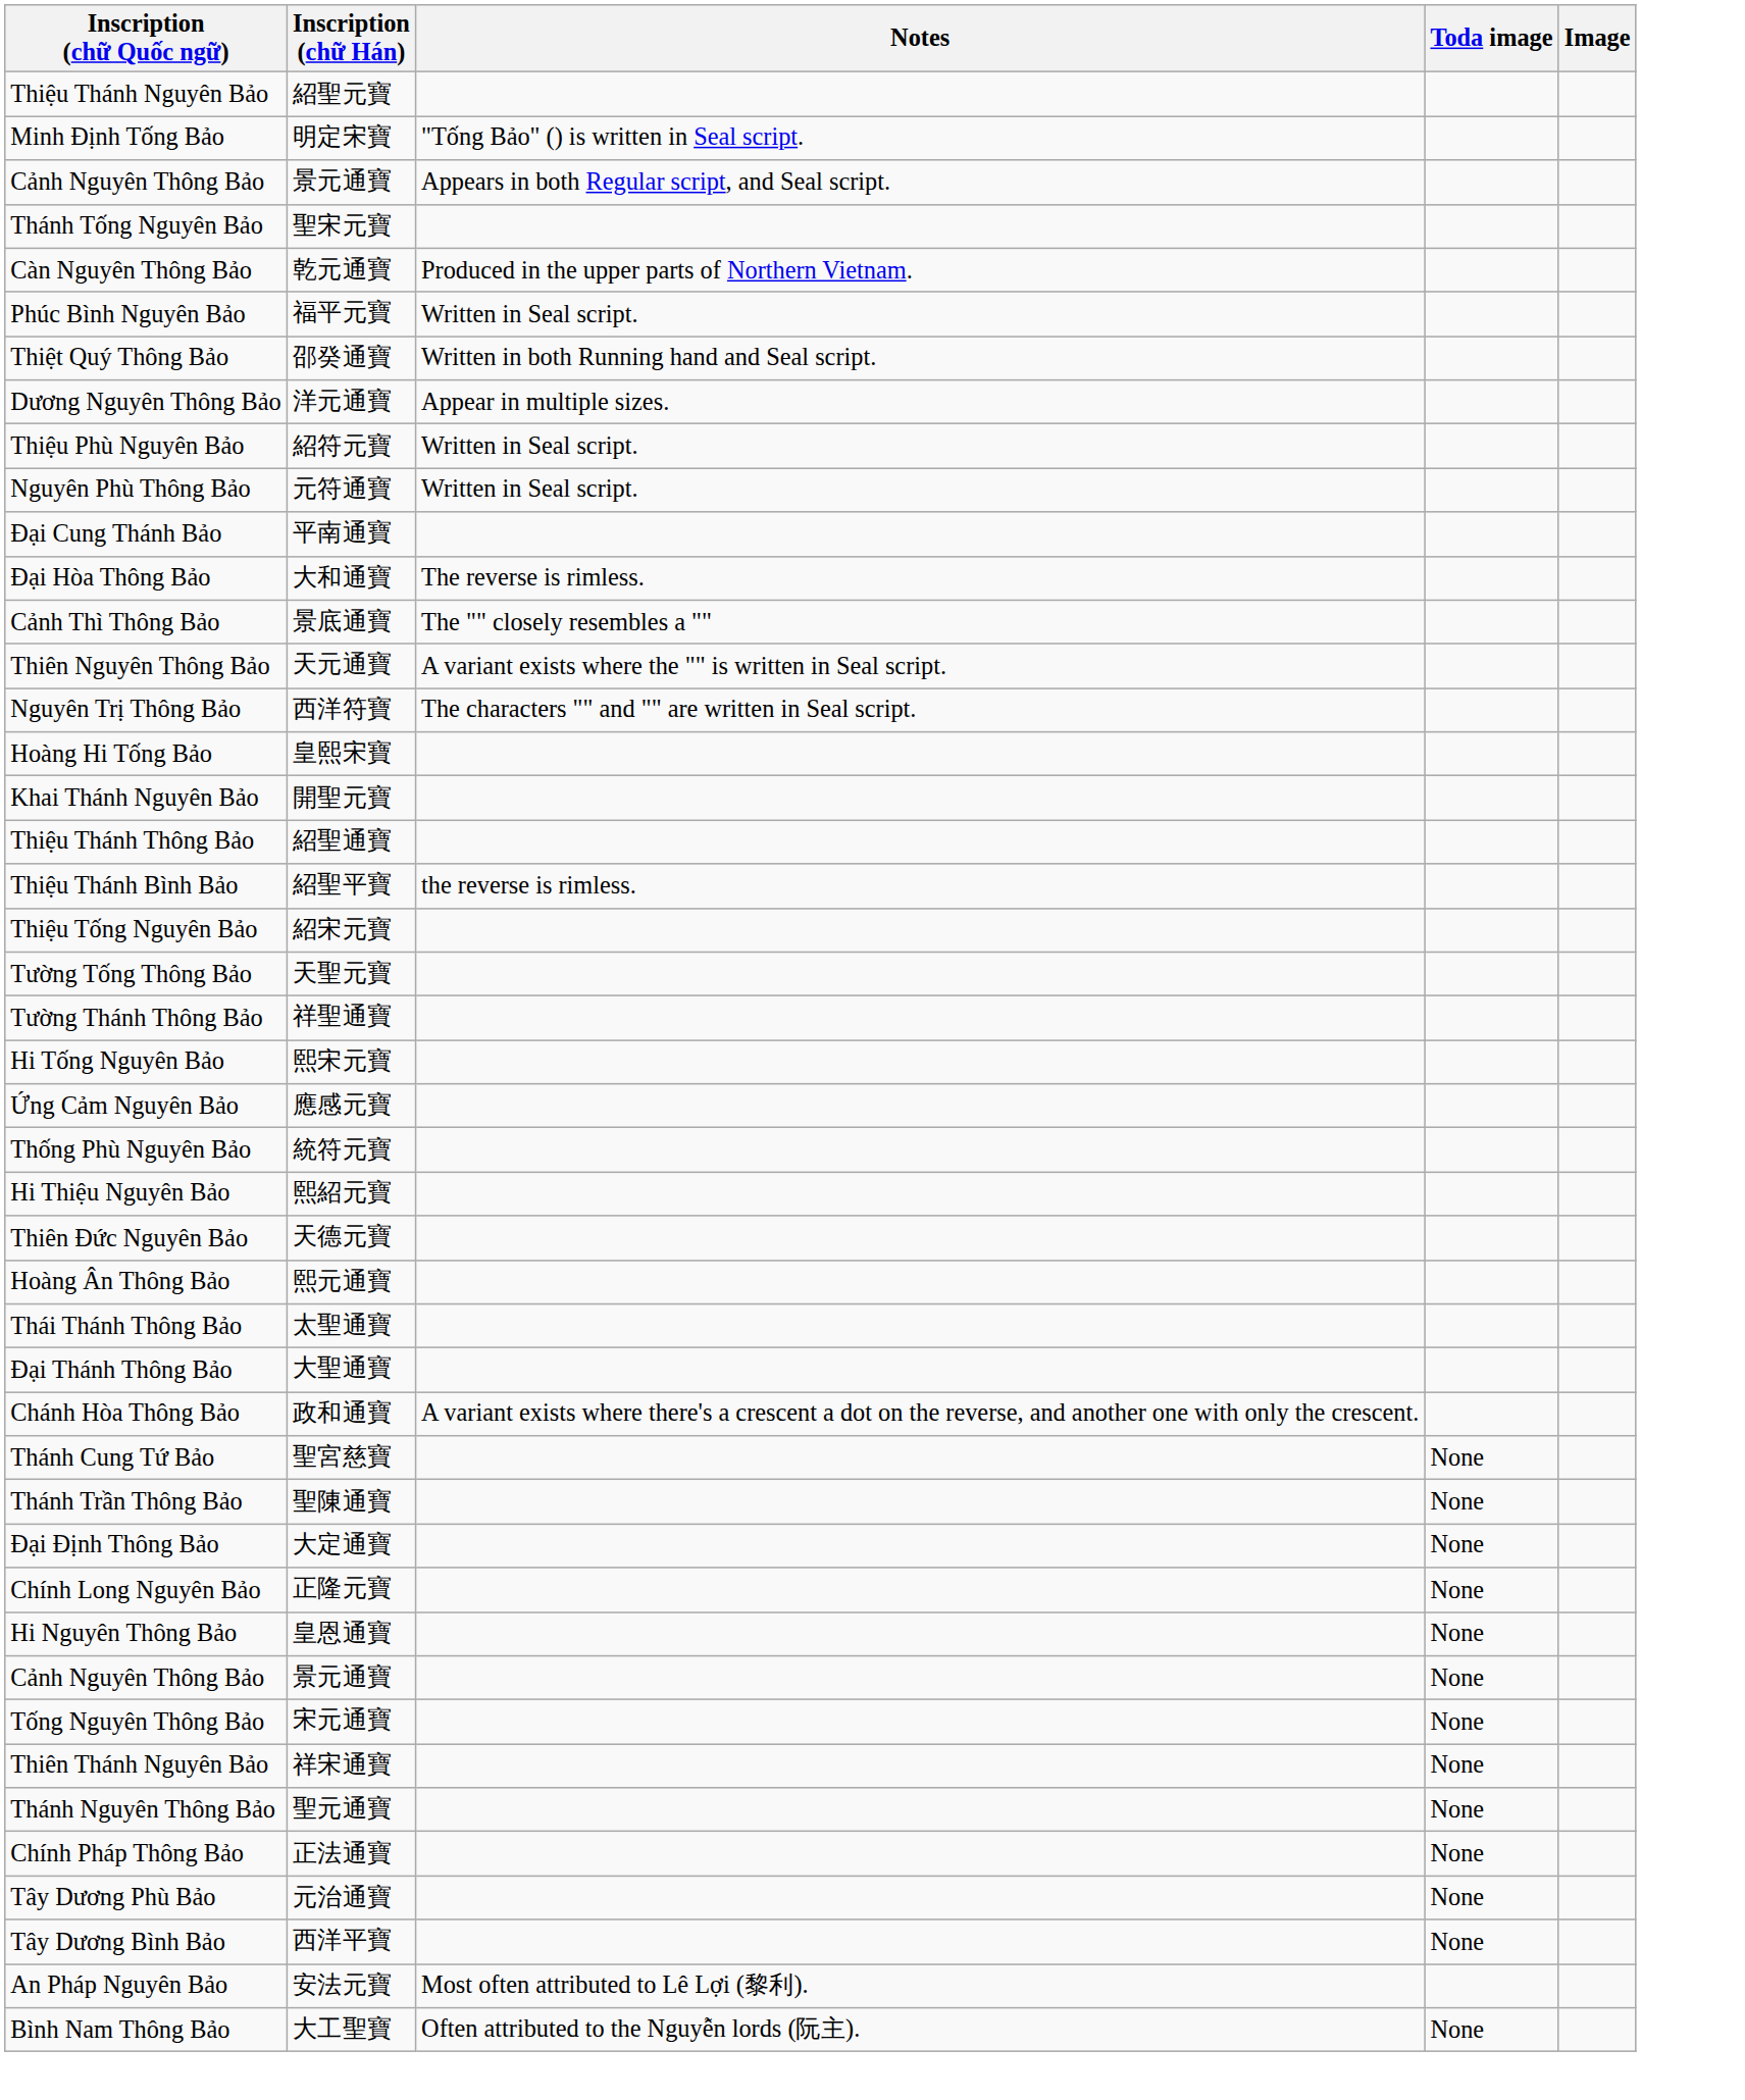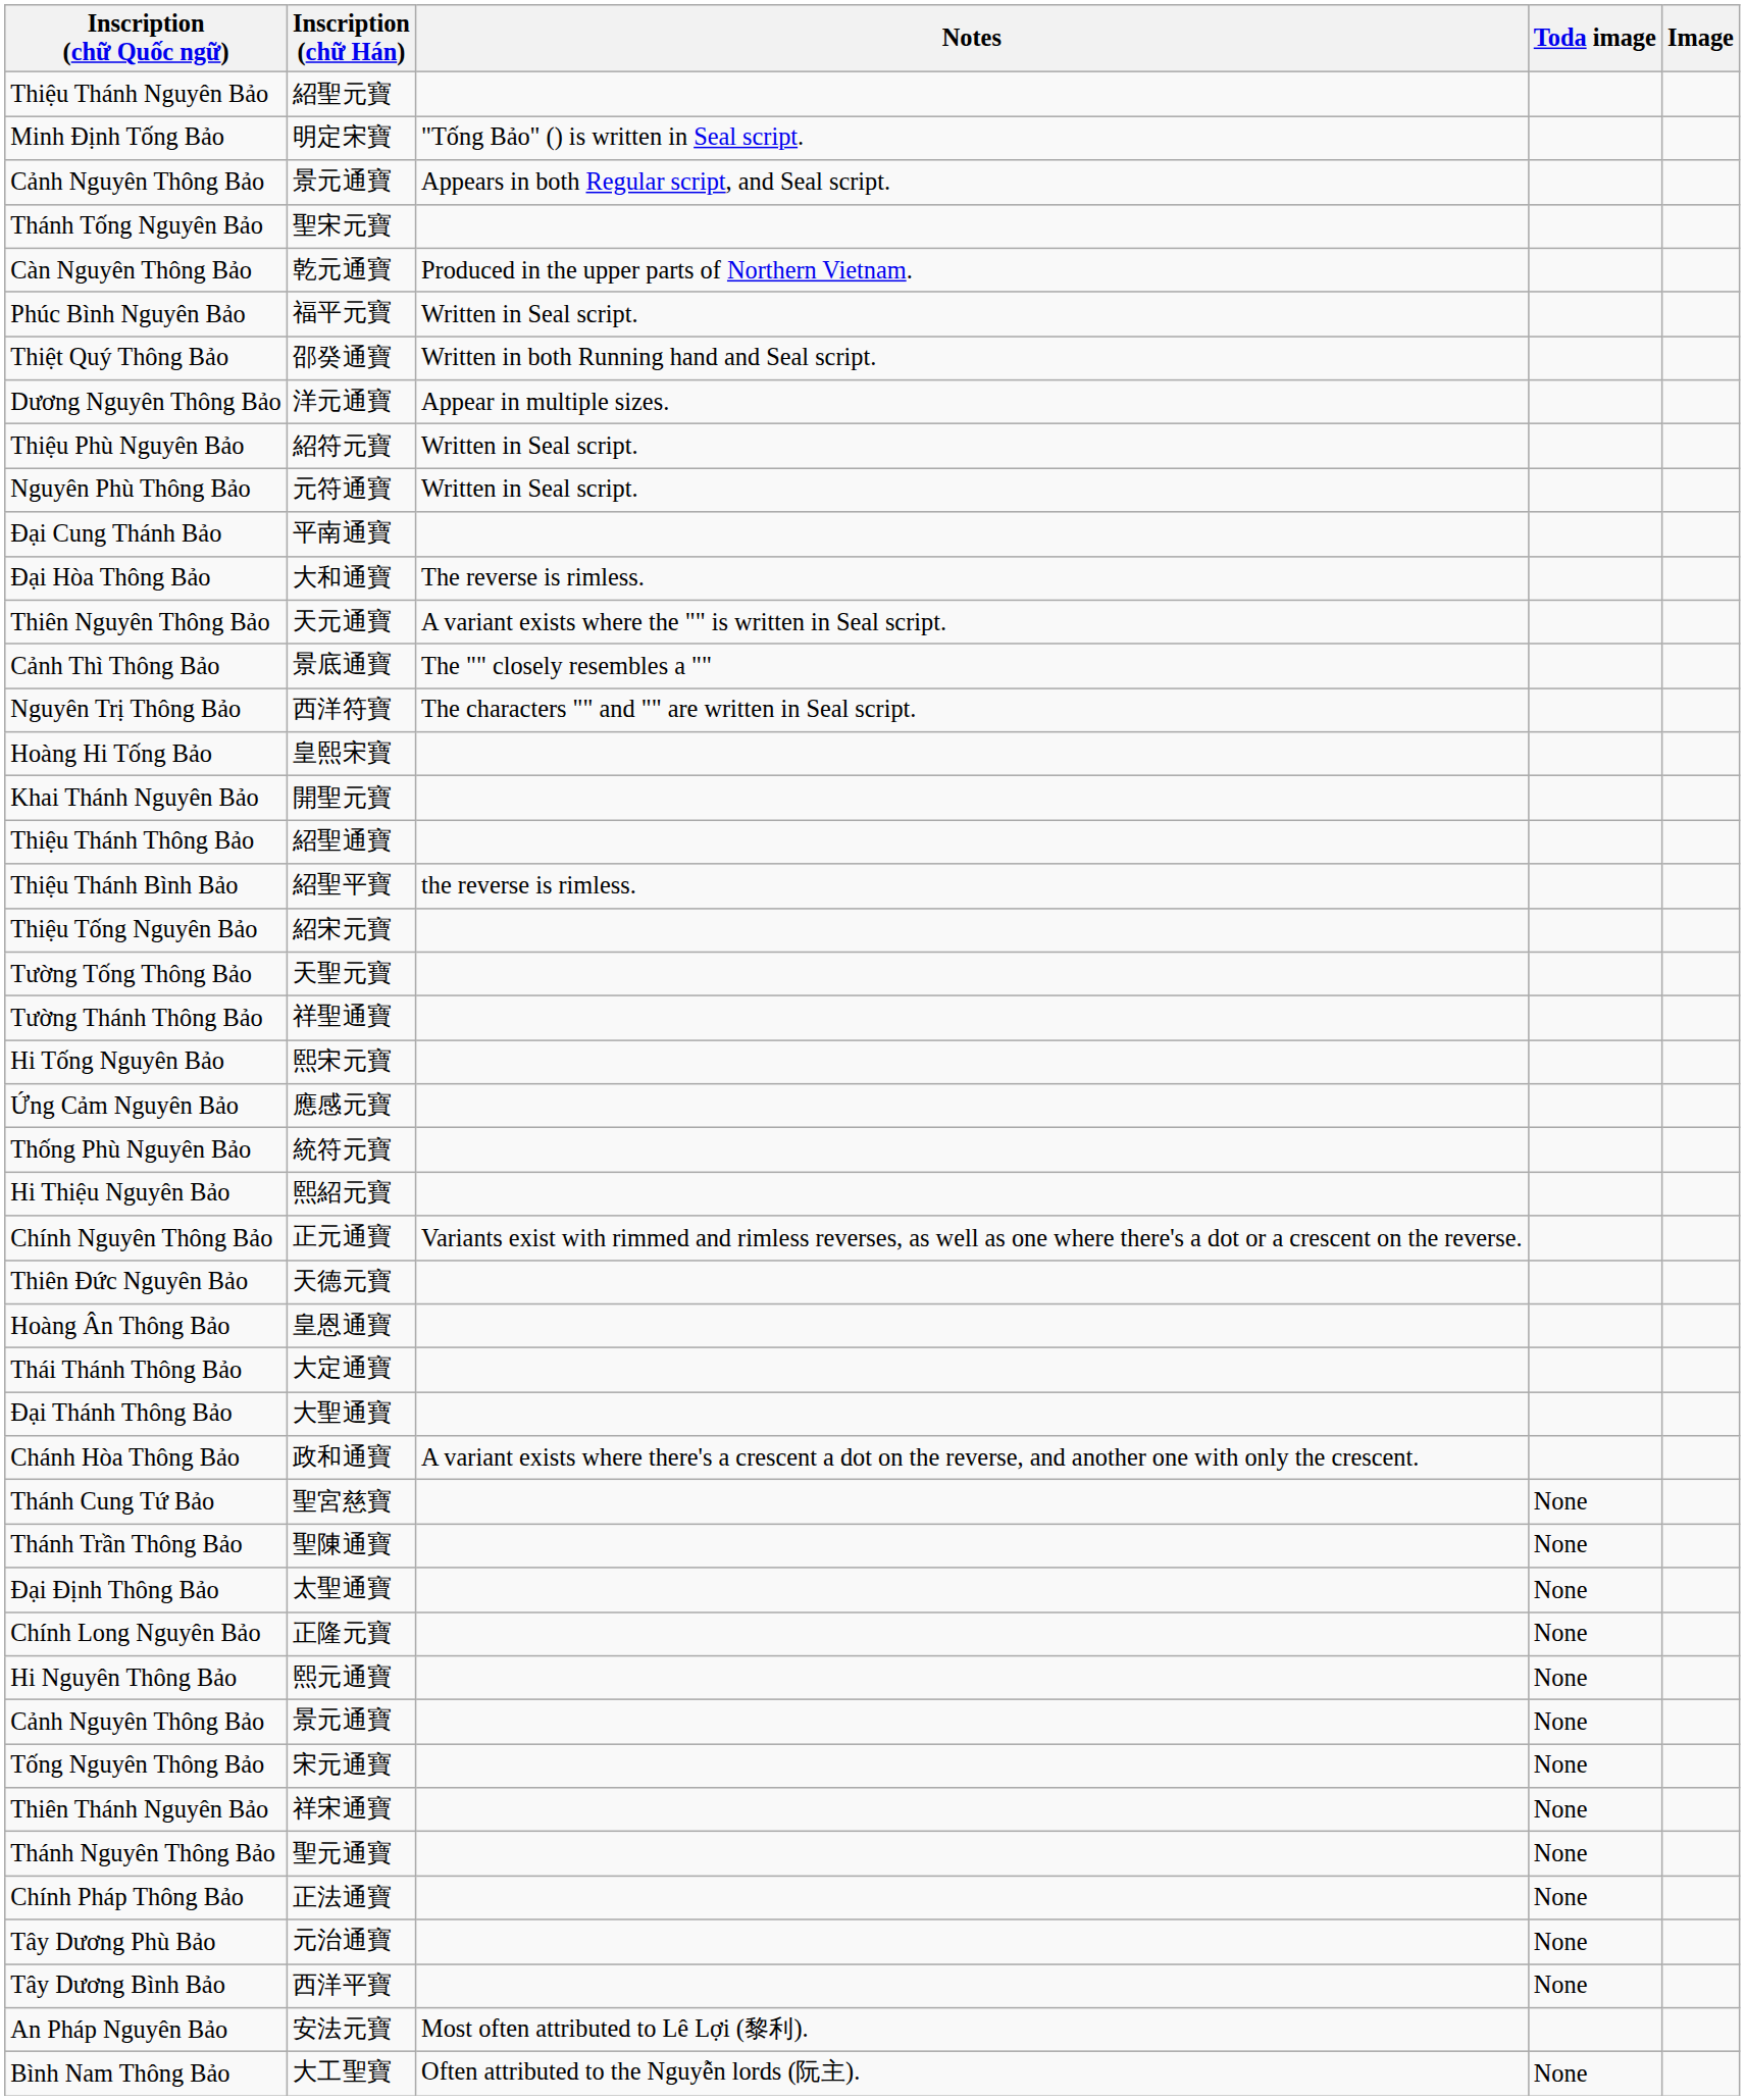rows swapped: Cảnh Thì Thông Bảo <-> Thiên Nguyên Thông Bảo
+ row: Chính Nguyên Thông Bảo | 正元通寶 | Variants exist with rimmed and rimless reverses, as well as one where there's a dot or a crescent on the reverse.
Hoàng Ân Thông Bảo | Inscription (chữ Hán): 熙元通寶 -> 皇恩通寶
Thái Thánh Thông Bảo | Inscription (chữ Hán): 太聖通寶 -> 大定通寶
Đại Định Thông Bảo | Inscription (chữ Hán): 大定通寶 -> 太聖通寶
Hi Nguyên Thông Bảo | Inscription (chữ Hán): 皇恩通寶 -> 熙元通寶
